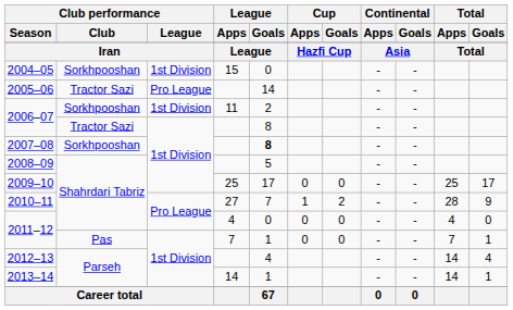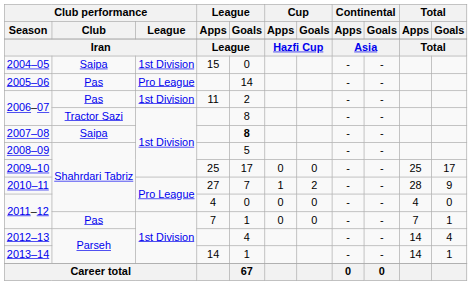2004–05 | Club performance / Club: Sorkhpooshan -> Saipa
2005–06 | Club performance / Club: Tractor Sazi -> Pas
2006–07 / 11 | Club performance / Club: Sorkhpooshan -> Pas
2007–08 | Club performance / Club: Sorkhpooshan -> Saipa
